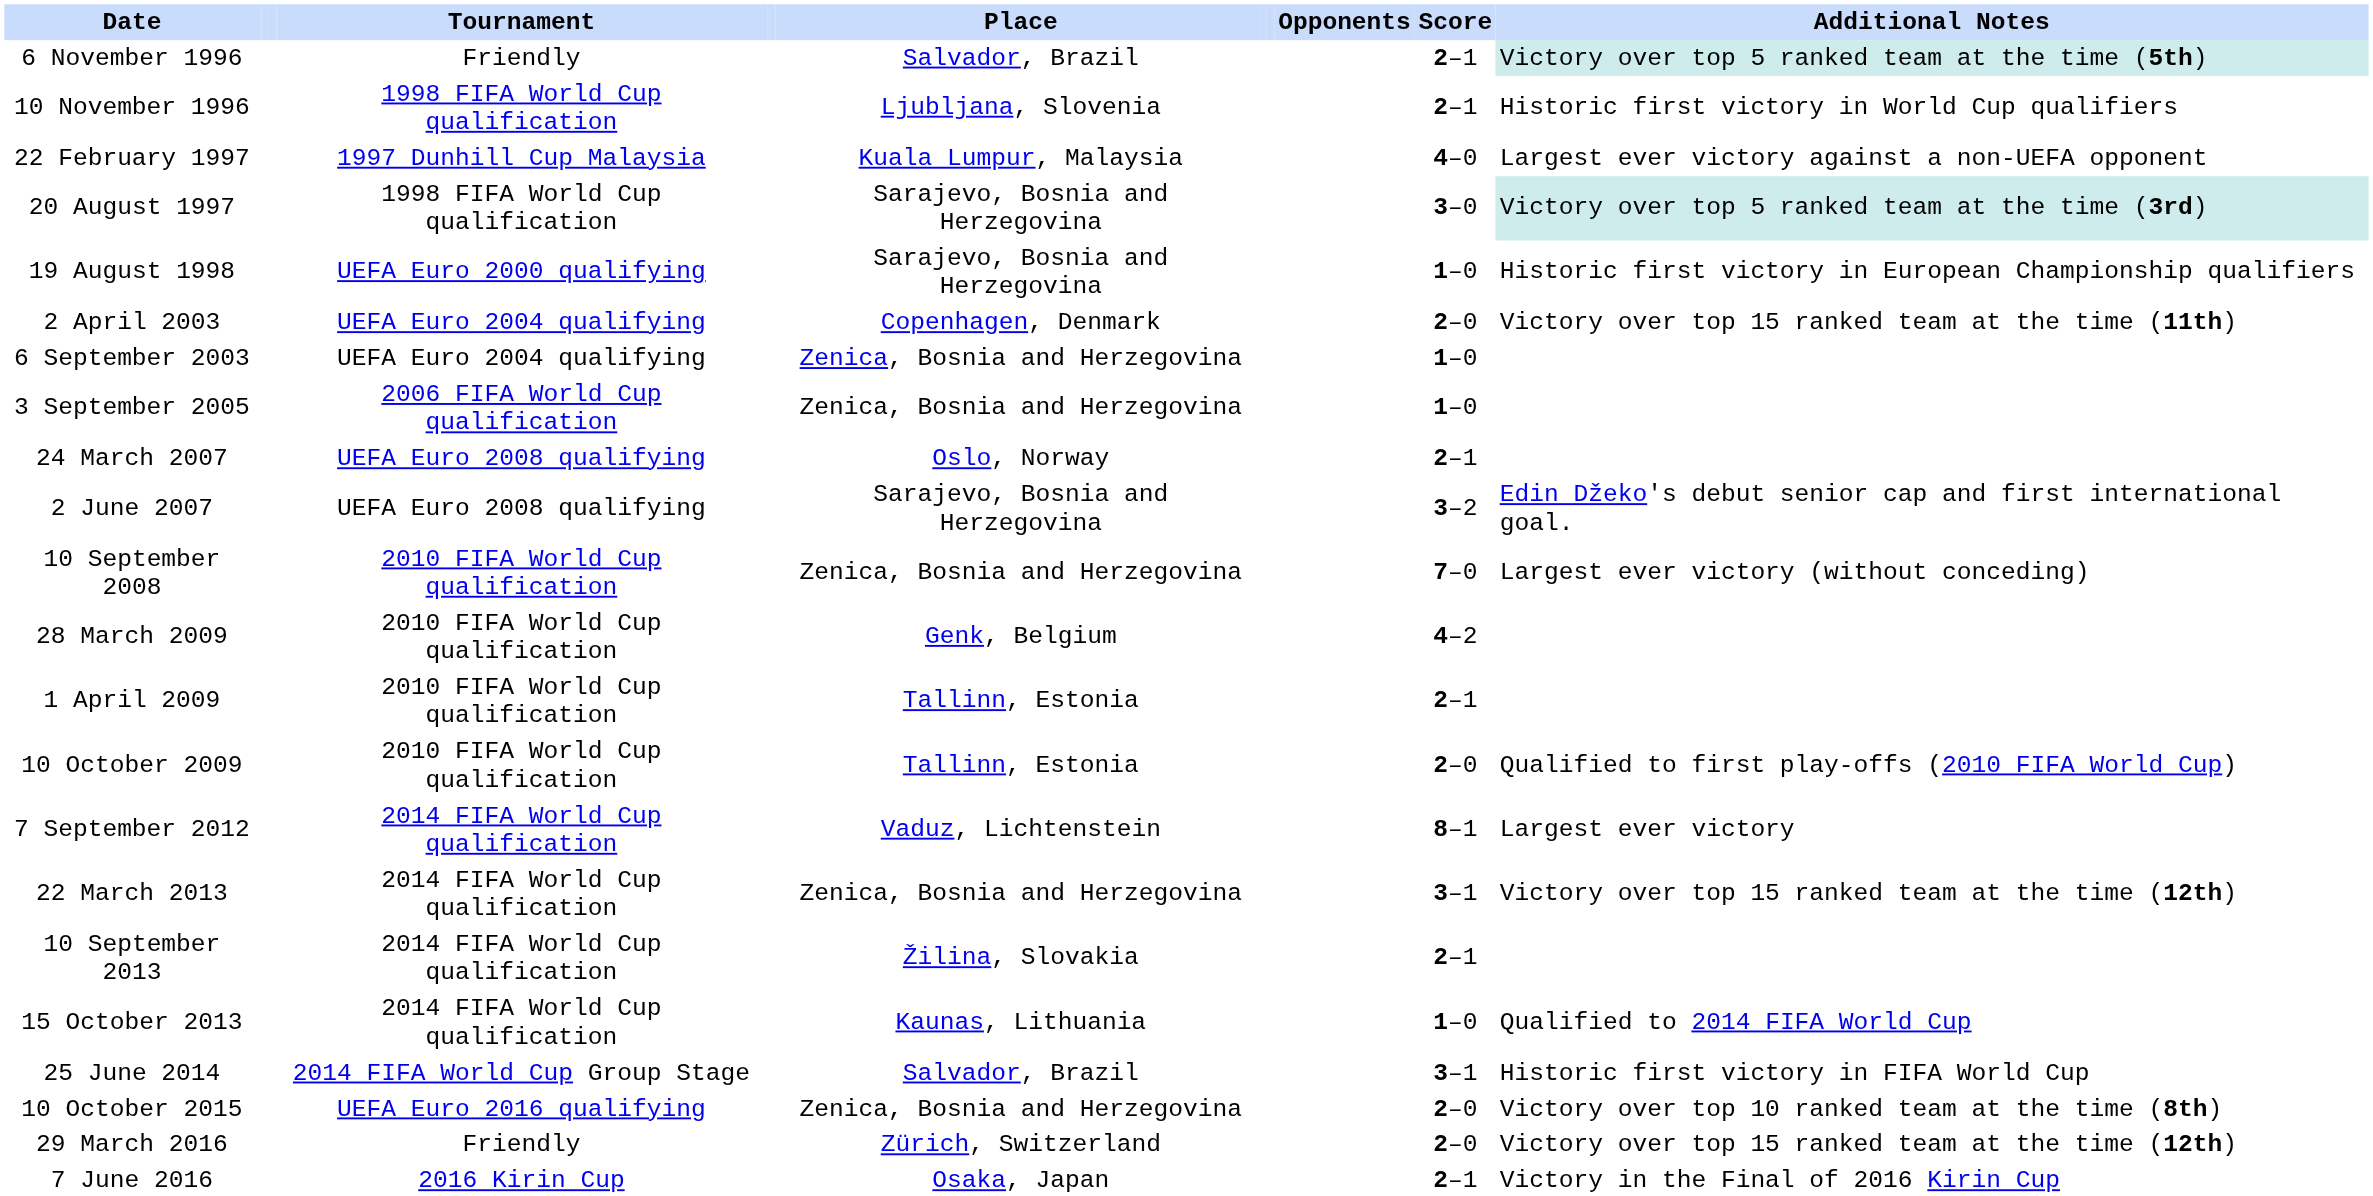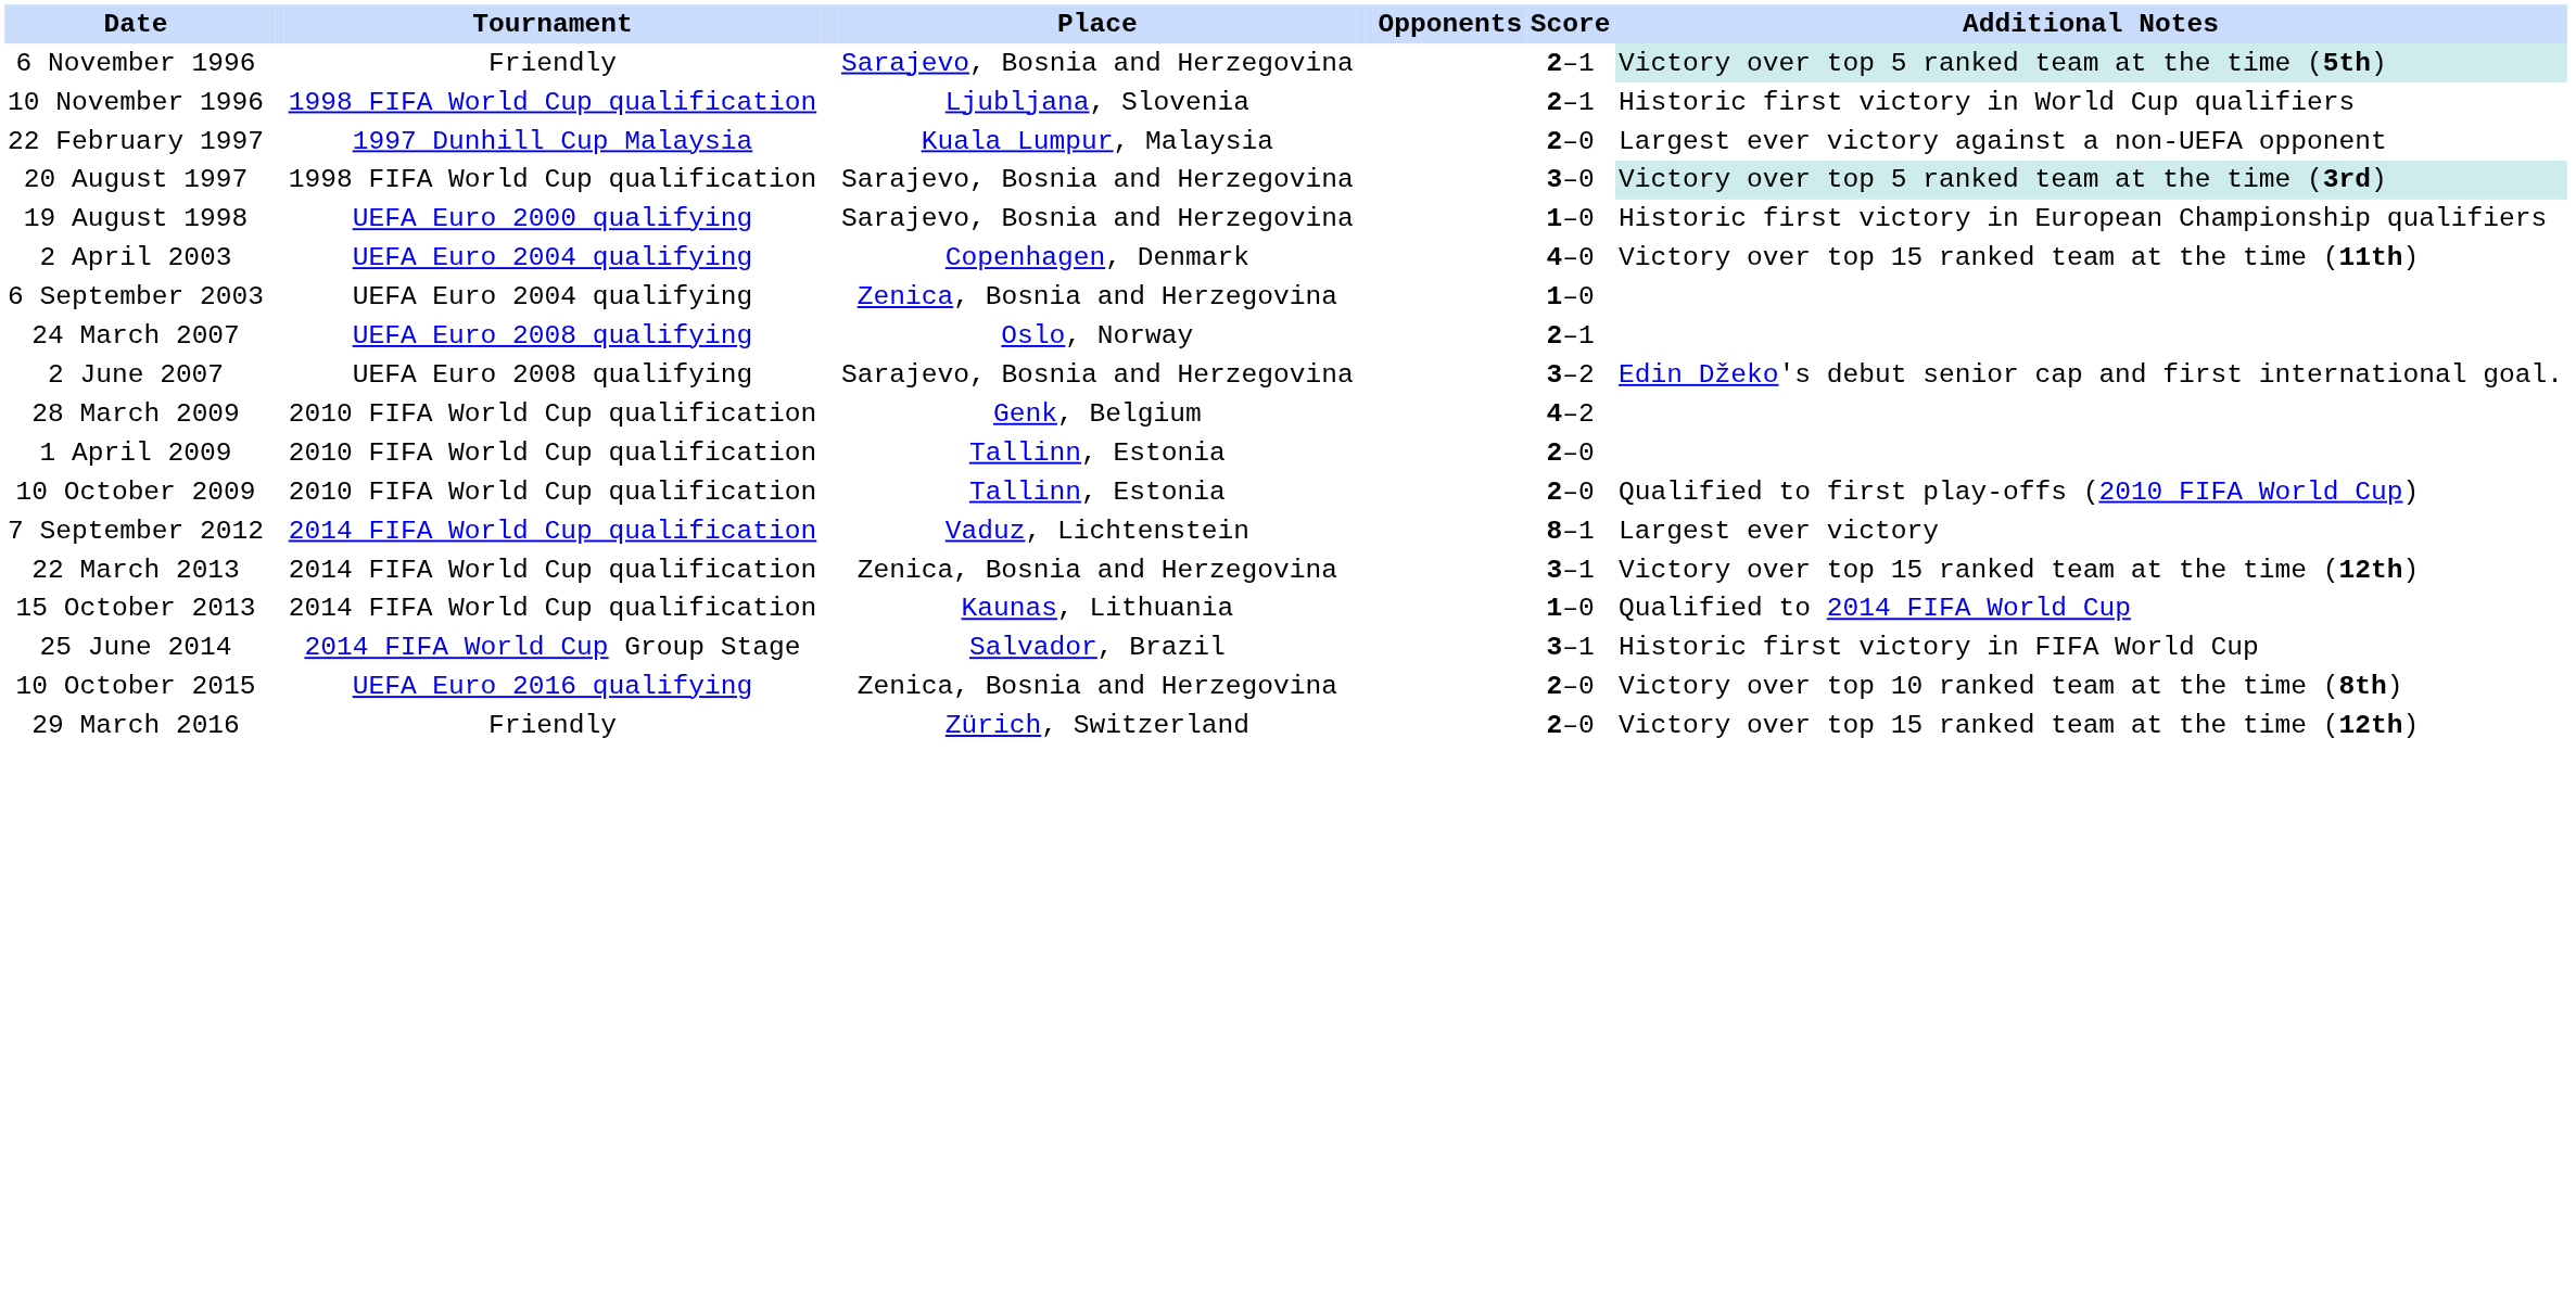6 November 1996 | Place: Salvador, Brazil -> Sarajevo, Bosnia and Herzegovina
22 February 1997 | Score: 4–0 -> 2–0
2 April 2003 | Score: 2–0 -> 4–0
- row: 3 September 2005 | 2006 FIFA World Cup qualification | Zenica, Bosnia and Herzegovina | 1–0
- row: 10 September 2008 | 2010 FIFA World Cup qualification | Zenica, Bosnia and Herzegovina | 7–0 | Largest ever victory (without conceding)
1 April 2009 | Score: 2–1 -> 2–0
- row: 10 September 2013 | 2014 FIFA World Cup qualification | Žilina, Slovakia | 2–1
- row: 7 June 2016 | 2016 Kirin Cup | Osaka, Japan | 2–1 | Victory in the Final of 2016 Kirin Cup
